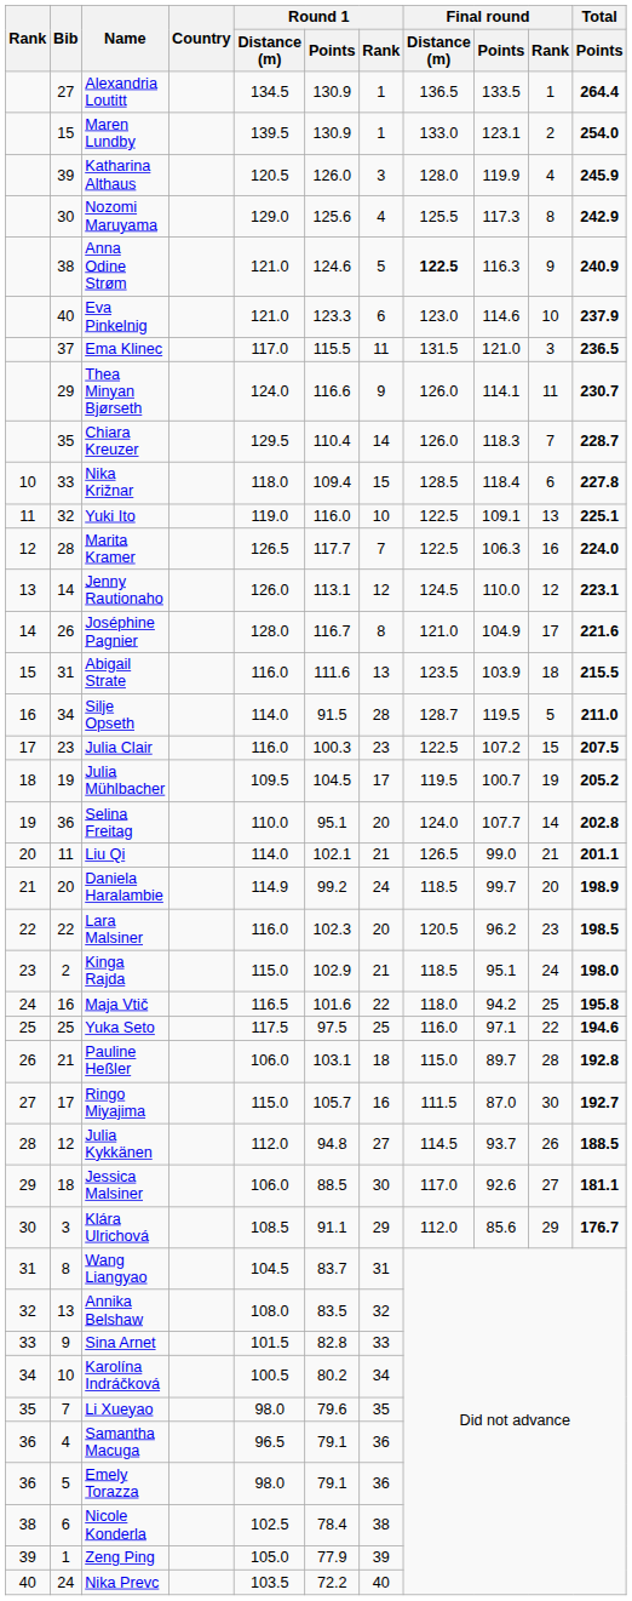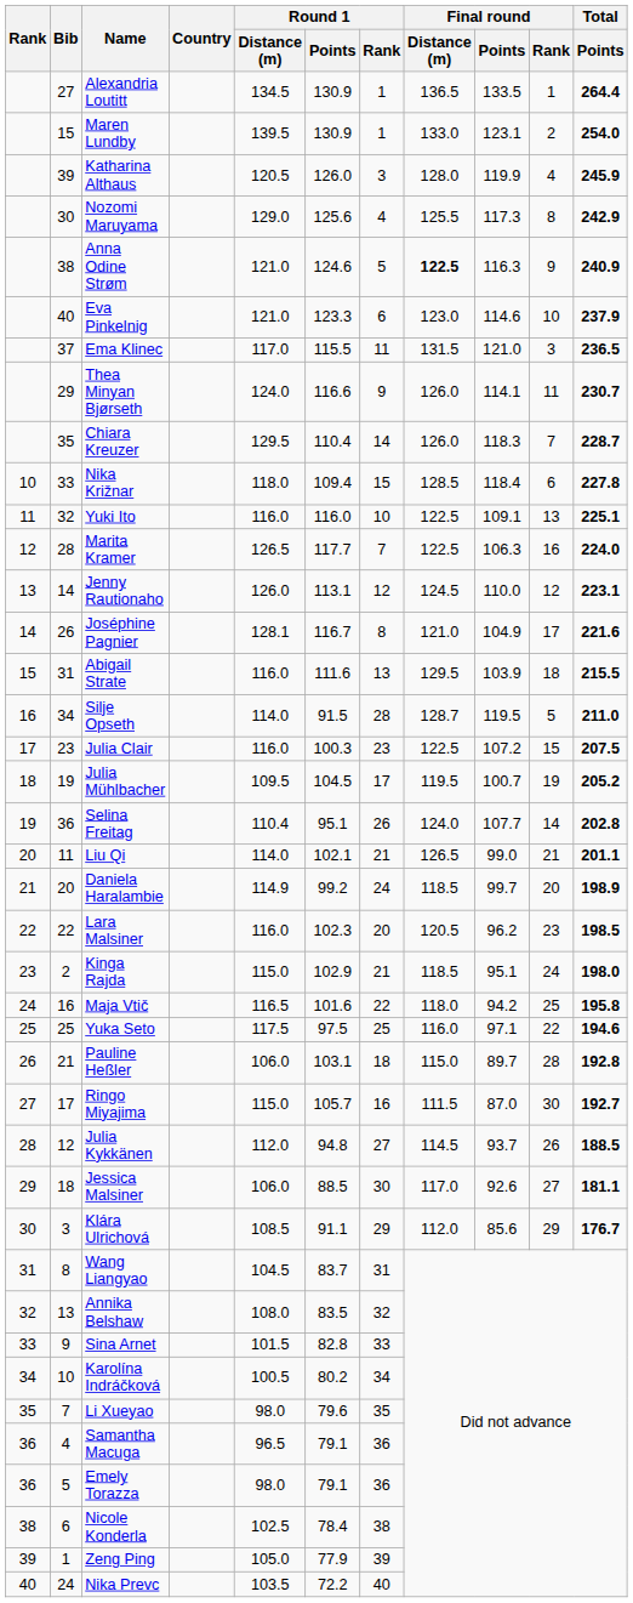Yuki Ito | Round 1 / Distance (m): 119.0 -> 116.0
Joséphine Pagnier | Round 1 / Distance (m): 128.0 -> 128.1
Abigail Strate | Final round / Distance (m): 123.5 -> 129.5
Selina Freitag | Round 1 / Distance (m): 110.0 -> 110.4
Selina Freitag | Round 1 / Rank: 20 -> 26
